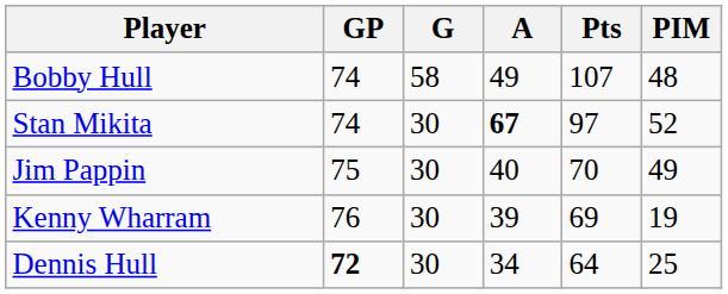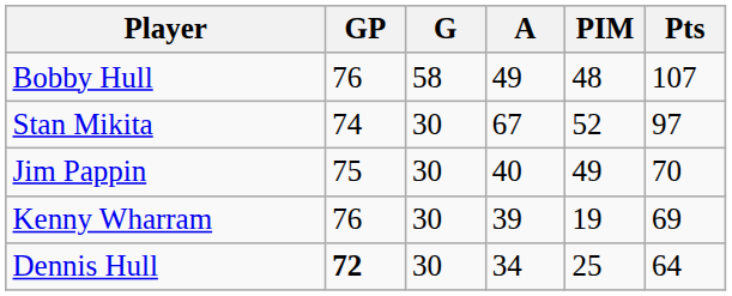columns swapped: Pts <-> PIM
Bobby Hull | GP: 74 -> 76
Stan Mikita | A: bold -> normal
